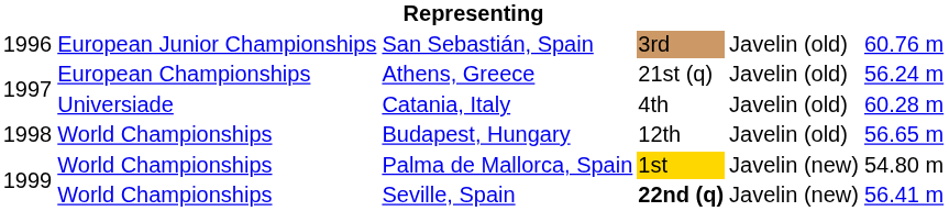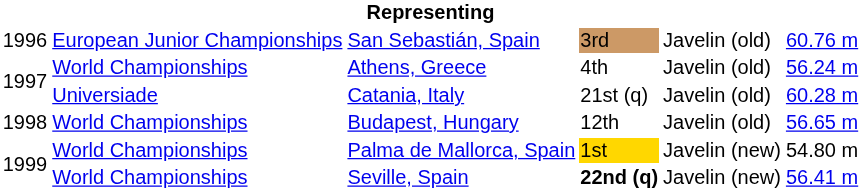Athens, Greece | column 2: European Championships -> World Championships
Athens, Greece | column 4: 21st (q) -> 4th
Catania, Italy | column 4: 4th -> 21st (q)
